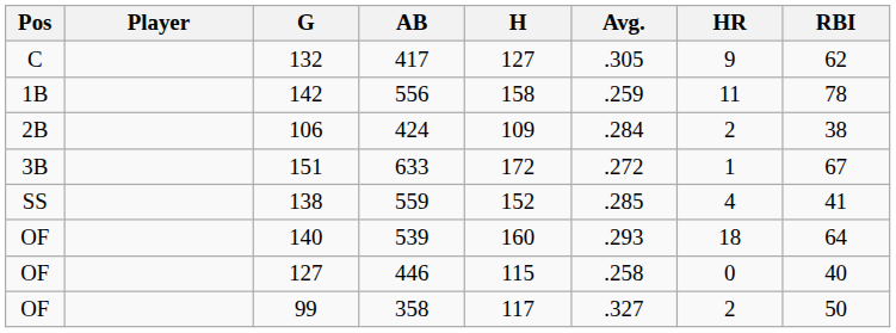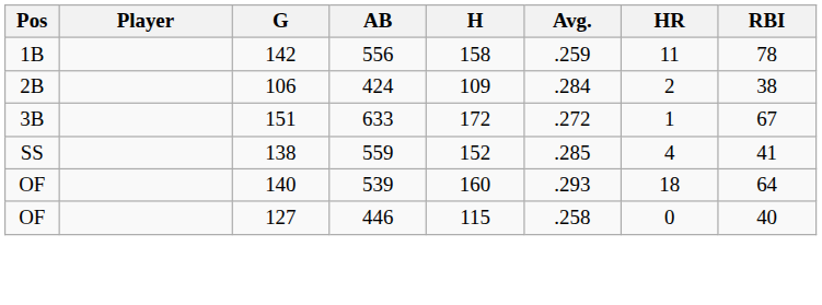- row: C | 132 | 417 | 127 | .305 | 9 | 62
- row: OF | 99 | 358 | 117 | .327 | 2 | 50
